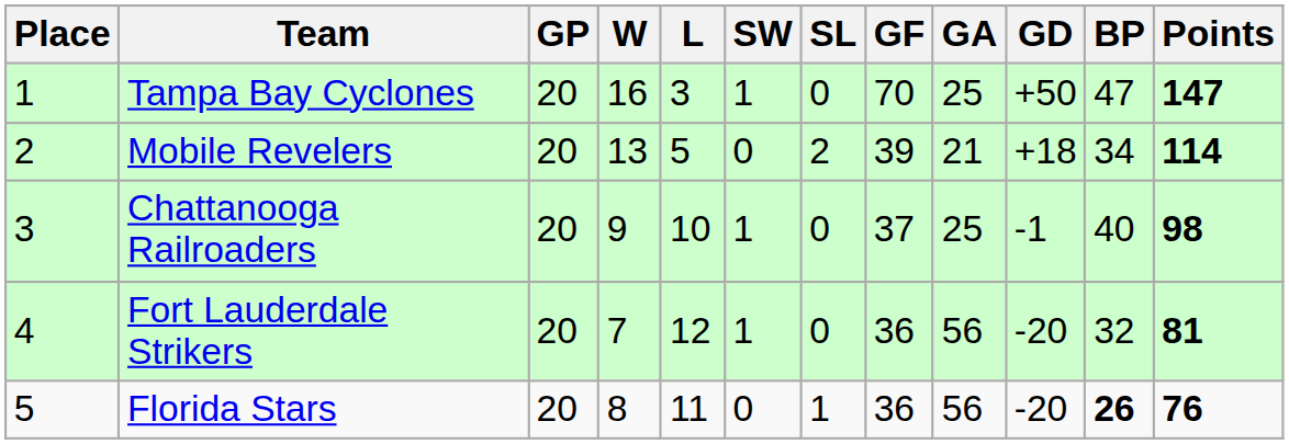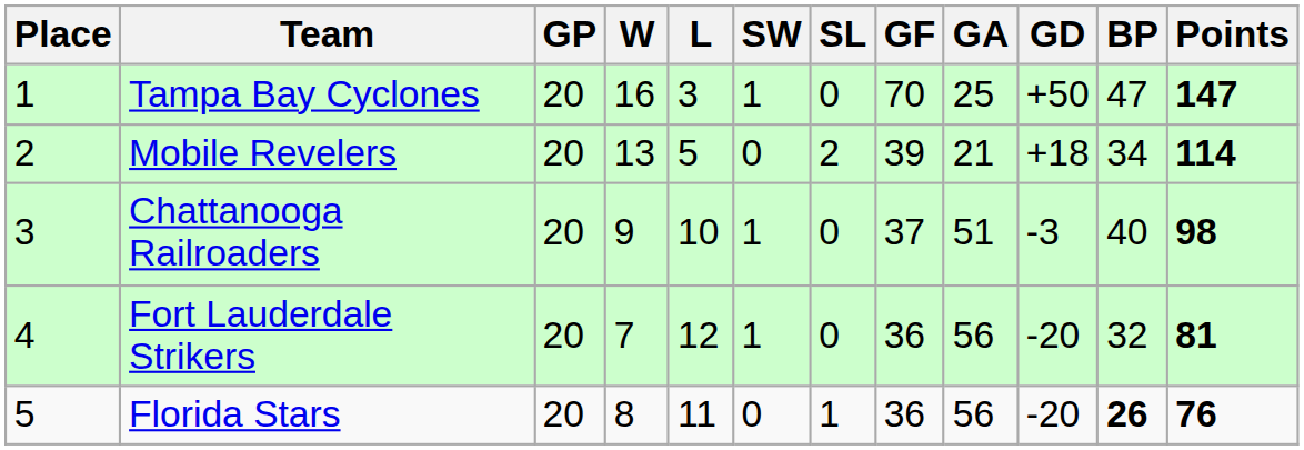Chattanooga Railroaders | GA: 25 -> 51
Chattanooga Railroaders | GD: -1 -> -3
